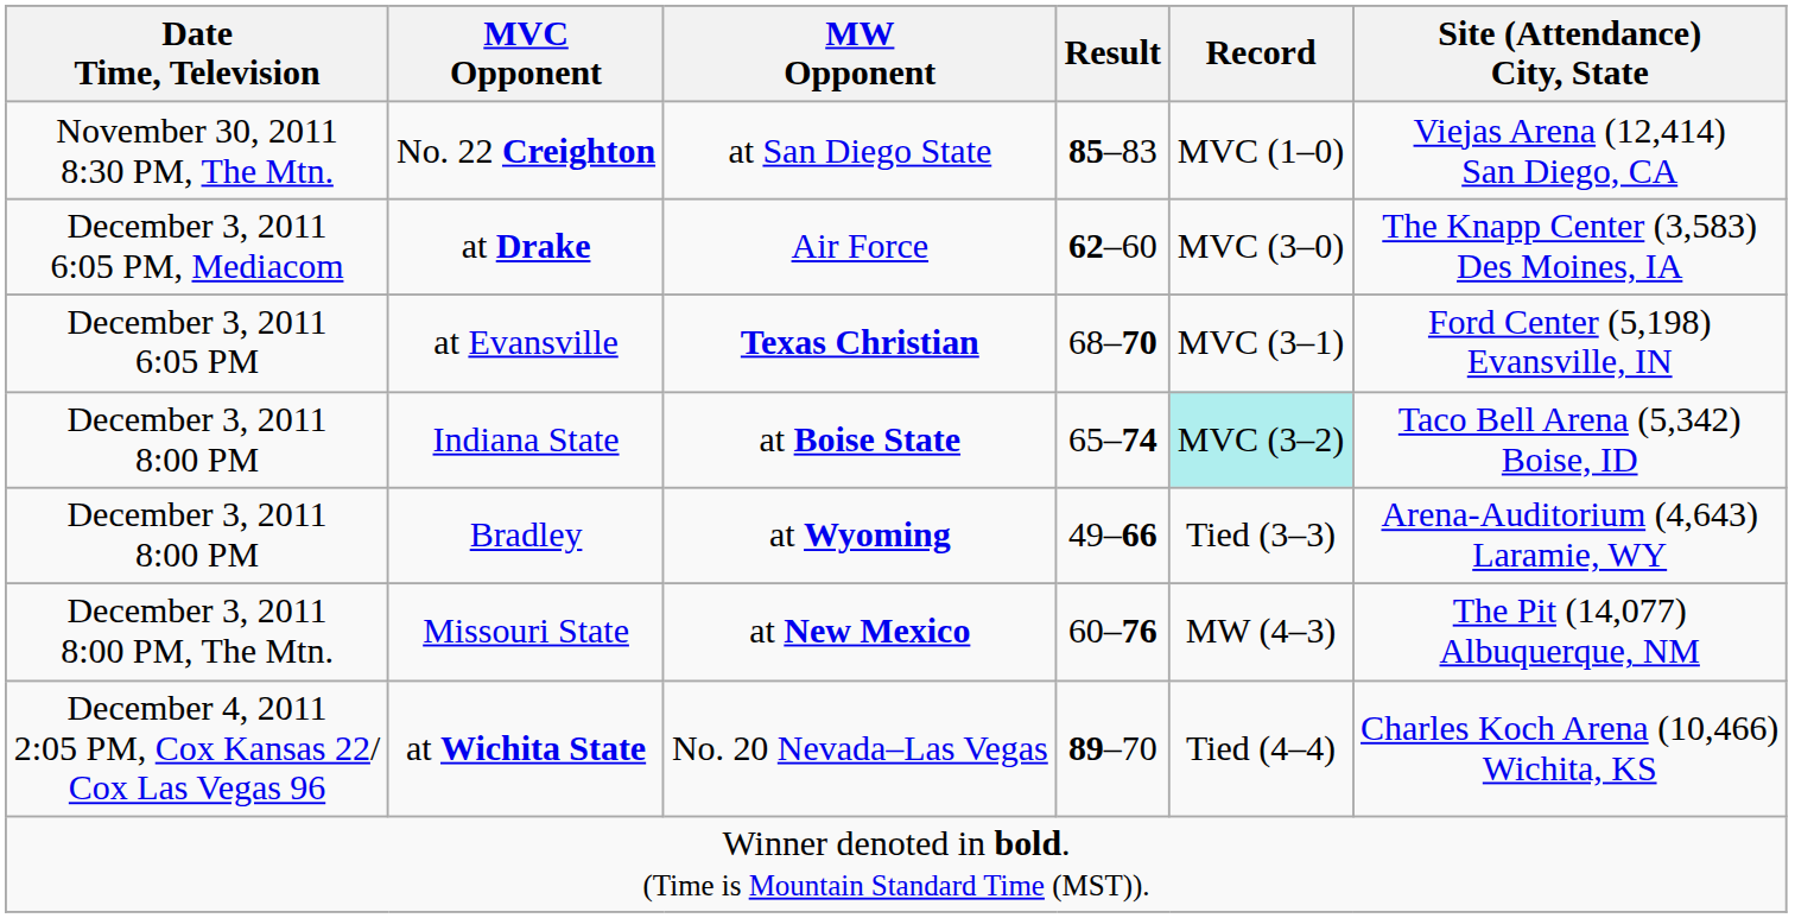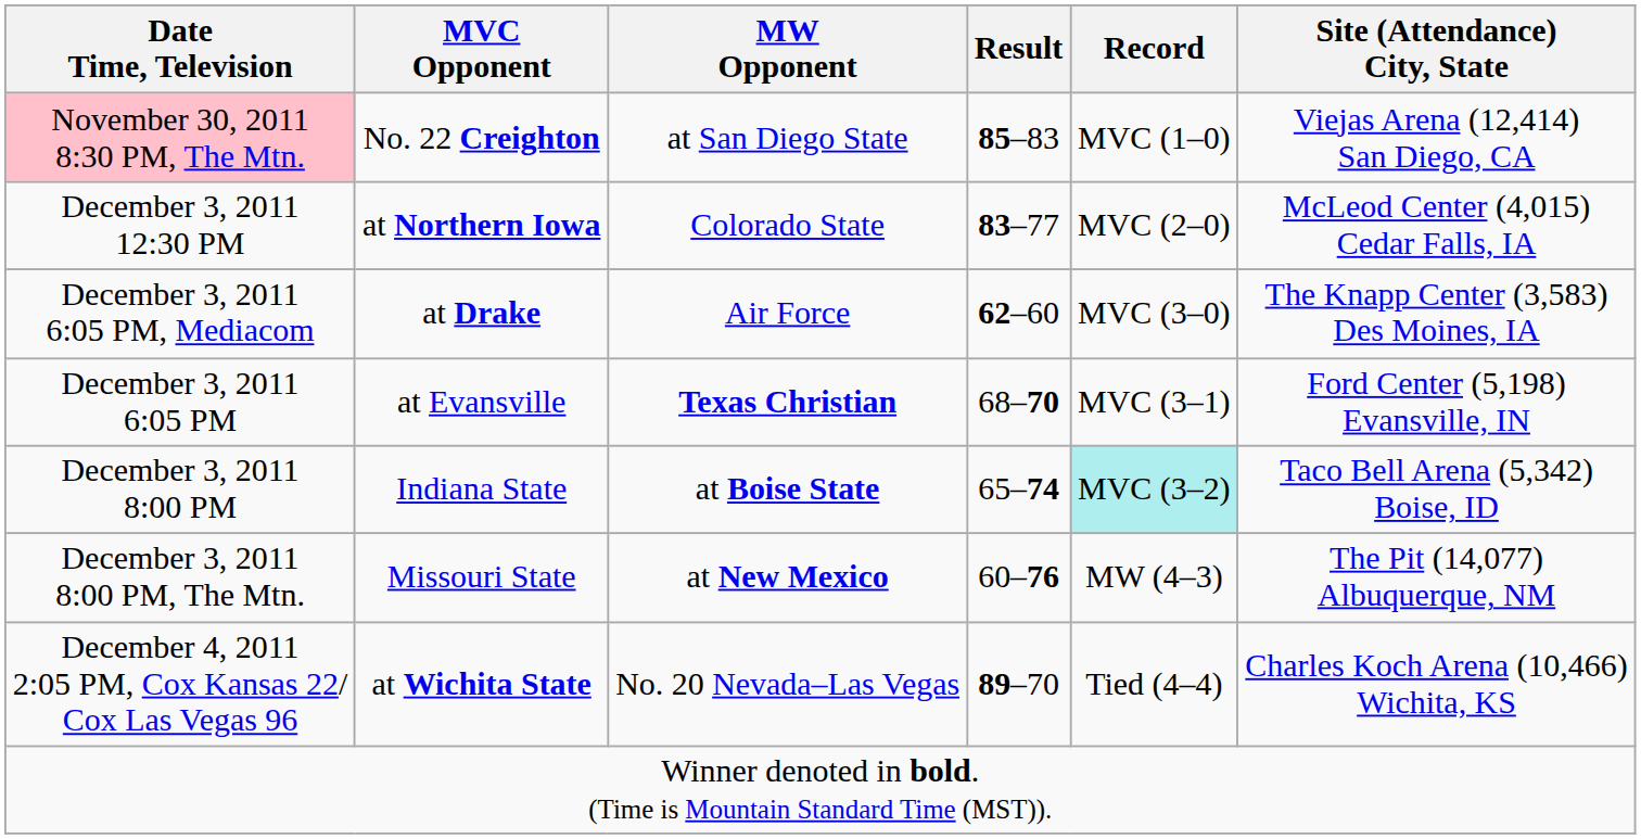No. 22 Creighton | Date Time, Television: no background -> pink background
+ row: December 3, 2011 12:30 PM | at Northern Iowa | Colorado State | 83–77 | MVC (2–0) | McLeod Center (4,015) Cedar Falls, IA
- row: December 3, 2011 8:00 PM | Bradley | at Wyoming | 49–66 | Tied (3–3) | Arena-Auditorium (4,643) Laramie, WY
